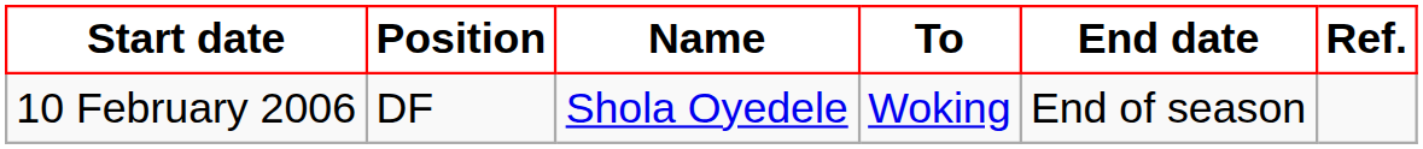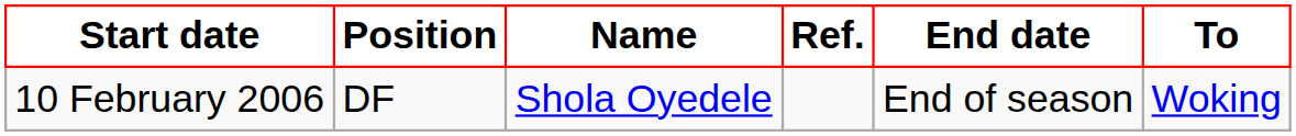columns swapped: To <-> Ref.
